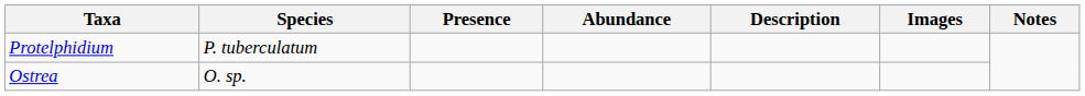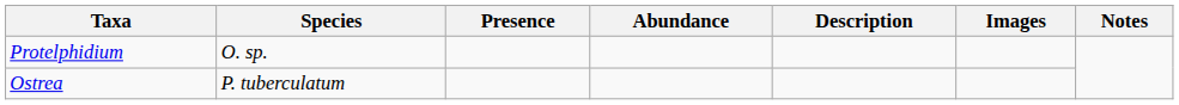Protelphidium | Species: P. tuberculatum -> O. sp.
Ostrea | Species: O. sp. -> P. tuberculatum
